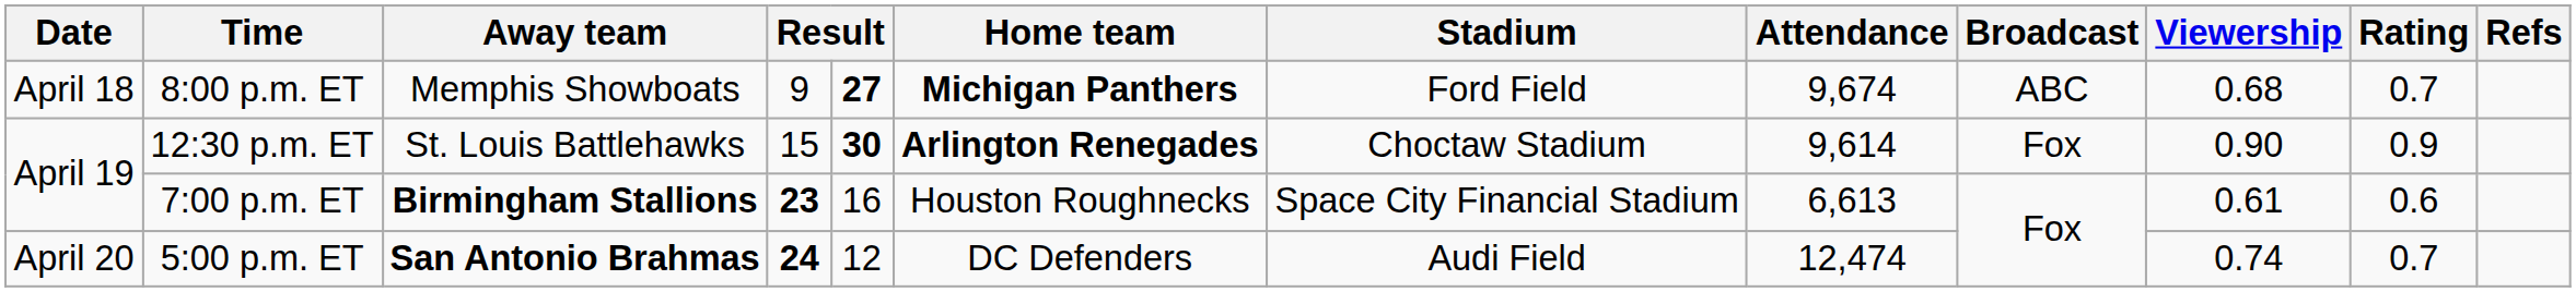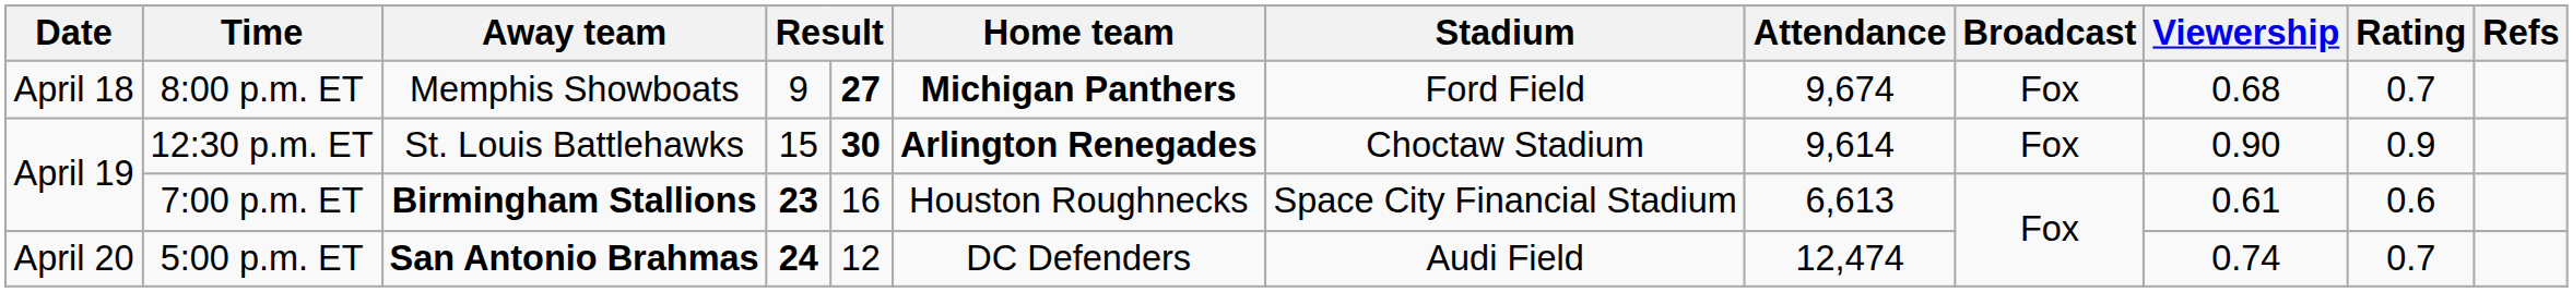8:00 p.m. ET | Broadcast: ABC -> Fox
